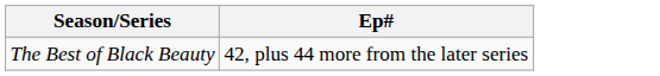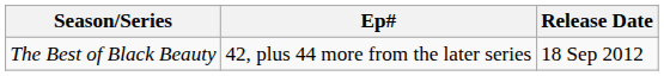+ column: Release Date | 18 Sep 2012
